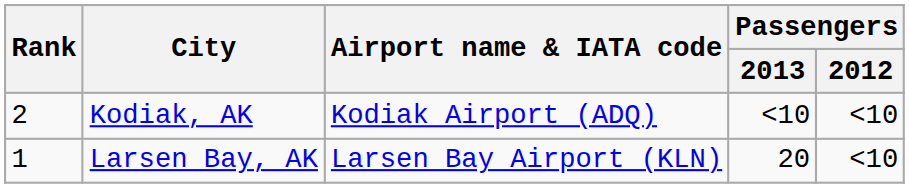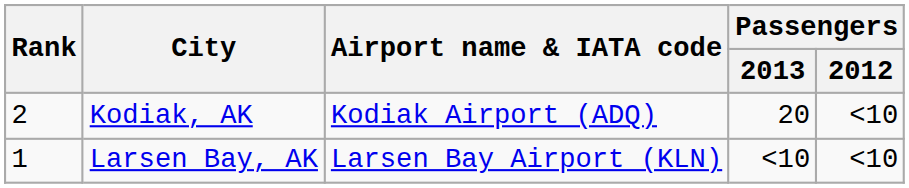Kodiak, AK | Passengers / 2013: <10 -> 20
Larsen Bay, AK | Passengers / 2013: 20 -> <10
